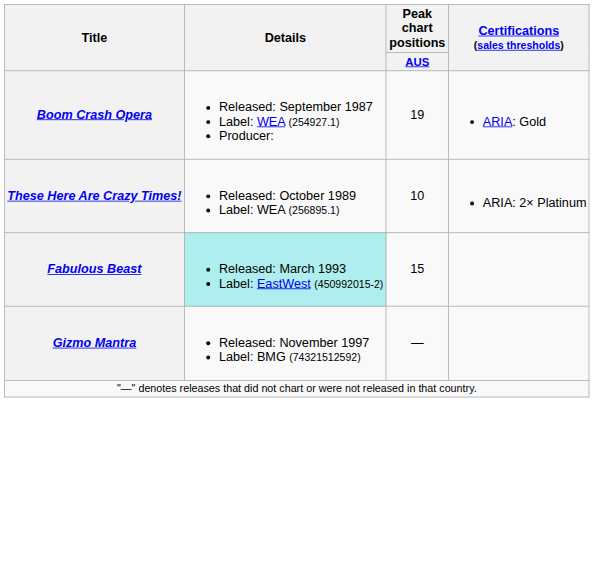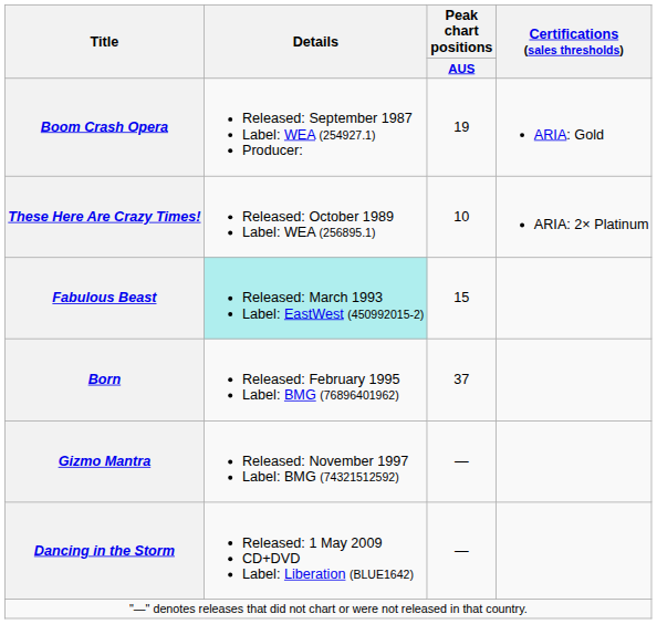+ row: Born | Released: February 1995 Label: BMG (76896401962) | 37
+ row: Dancing in the Storm | Released: 1 May 2009 CD+DVD Label: Liberation (BLUE1642) | —
